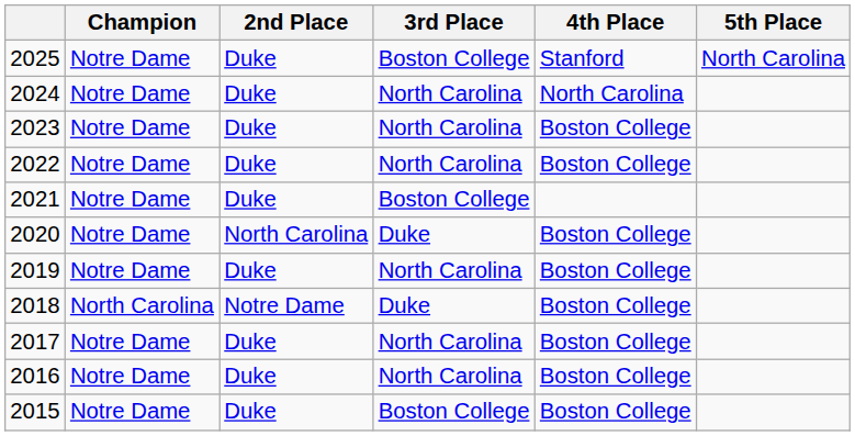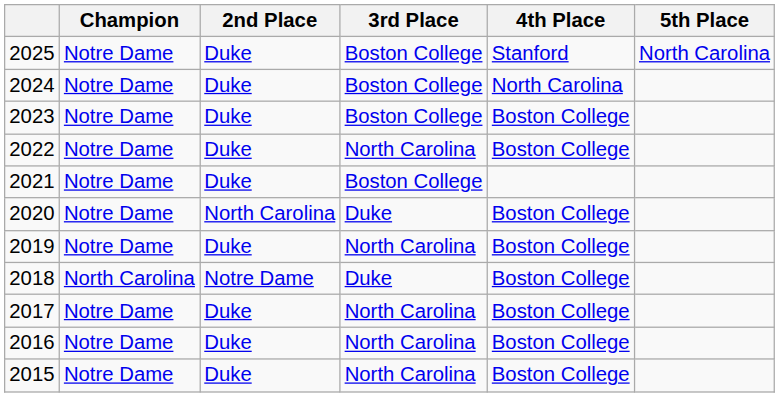2024 | 3rd Place: North Carolina -> Boston College
2023 | 3rd Place: North Carolina -> Boston College
2015 | 3rd Place: Boston College -> North Carolina
